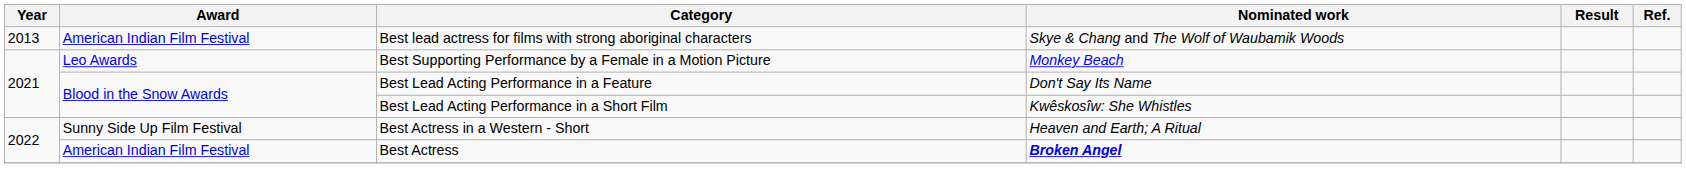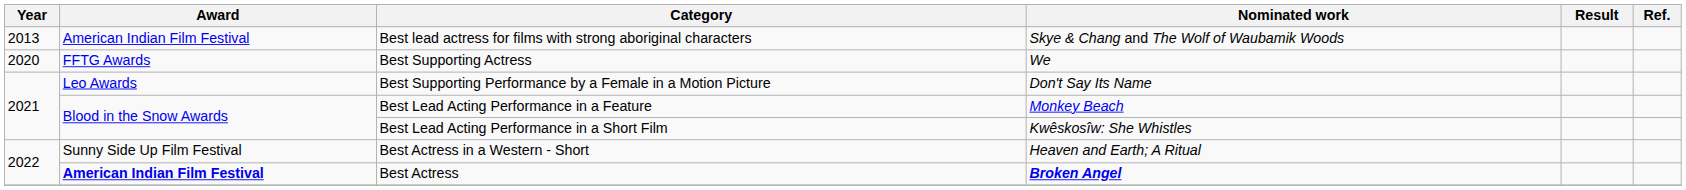+ row: 2020 | FFTG Awards | Best Supporting Actress | We
Best Supporting Performance by a Female in a Motion Picture | Nominated work: Monkey Beach -> Don't Say Its Name
Best Lead Acting Performance in a Feature | Nominated work: Don't Say Its Name -> Monkey Beach
Best Actress | Award: normal -> bold
